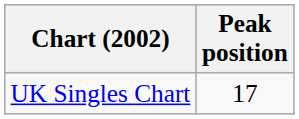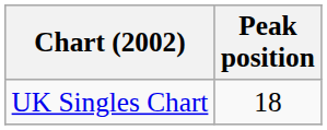UK Singles Chart | Peak position: 17 -> 18
